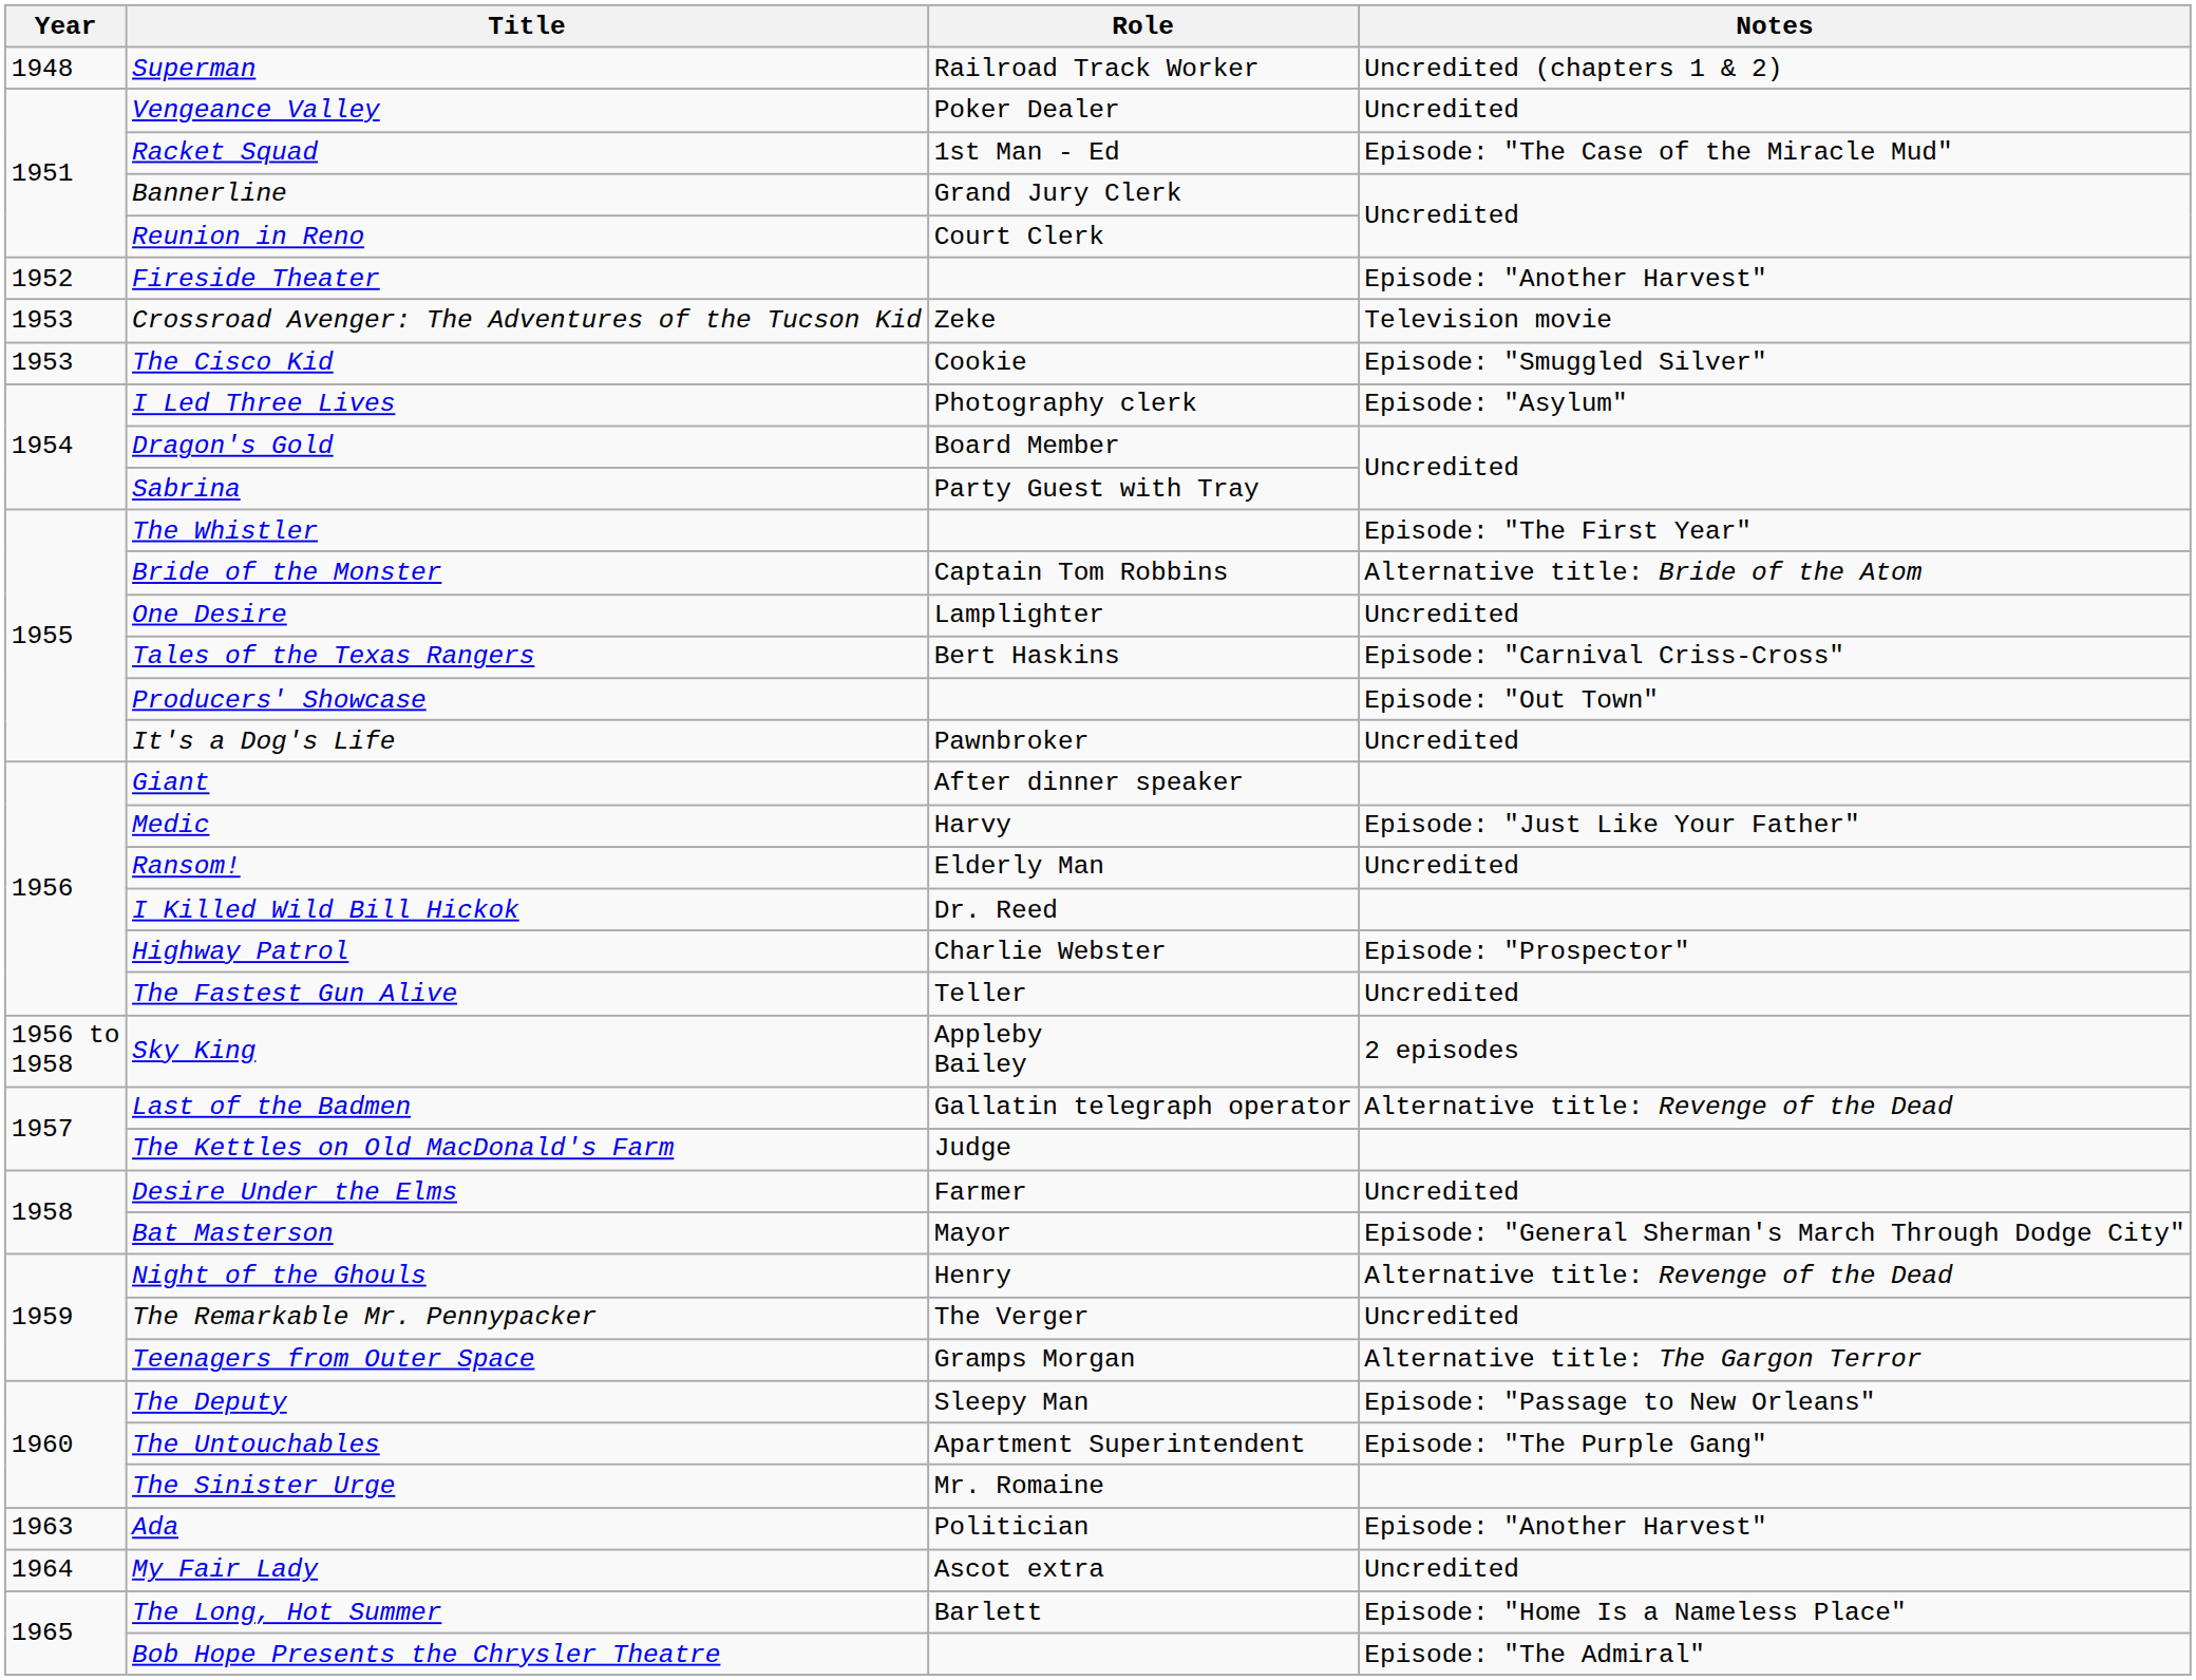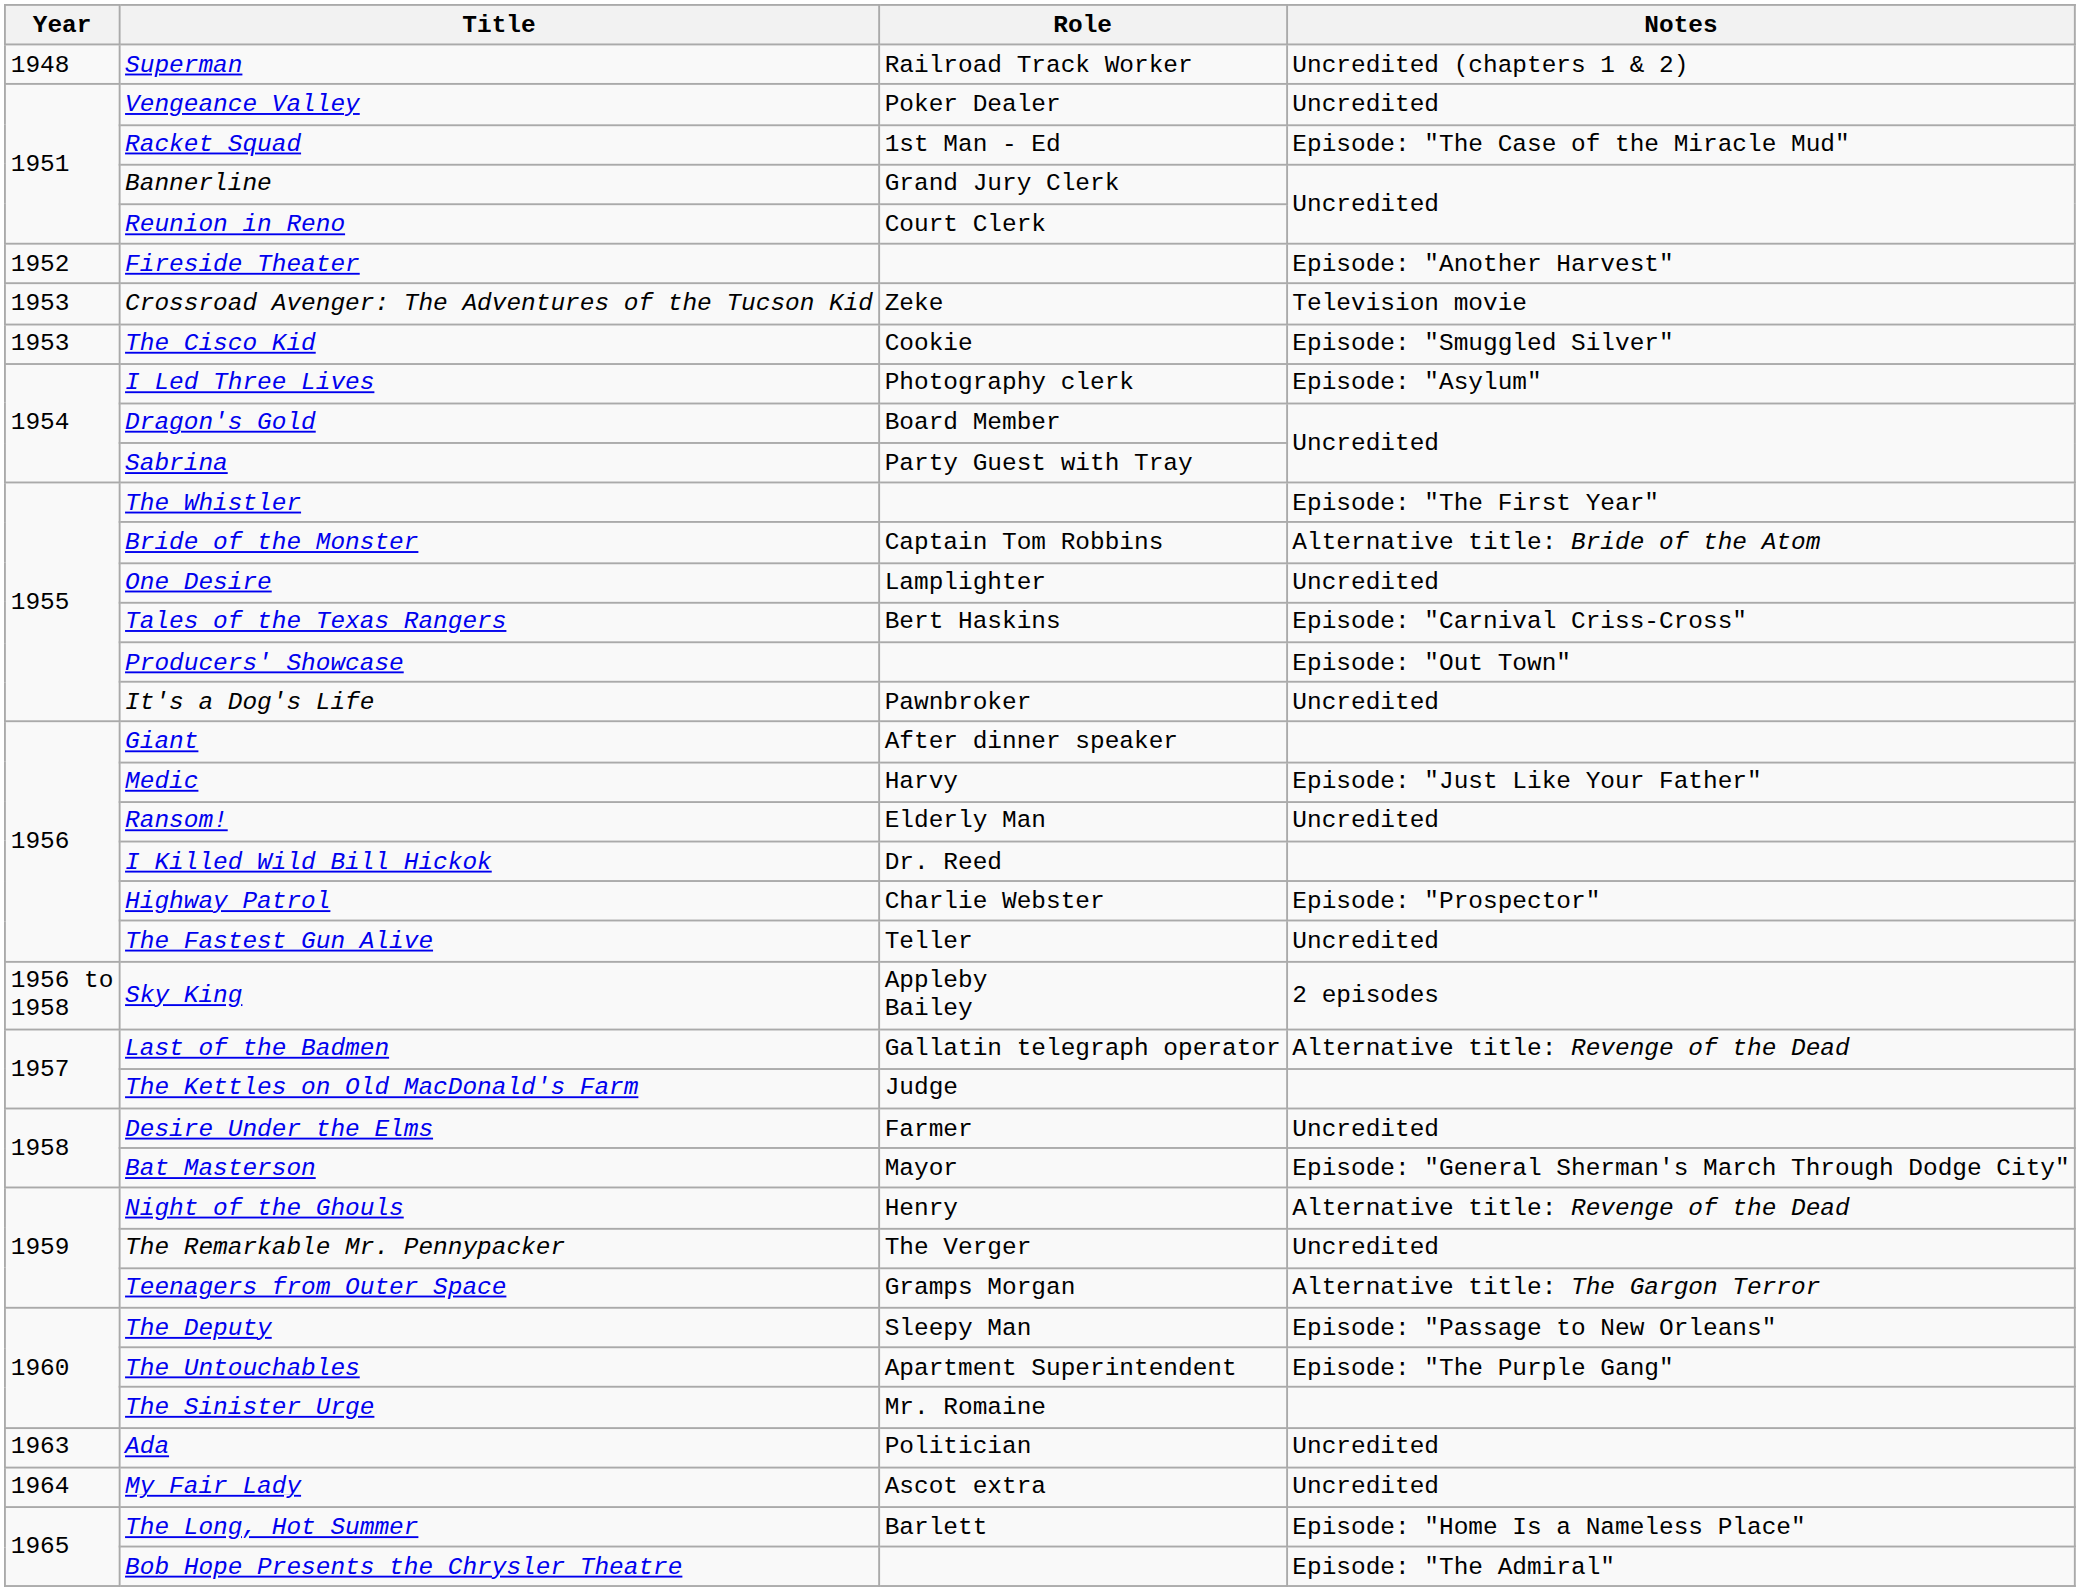Ada | Notes: Episode: "Another Harvest" -> Uncredited
